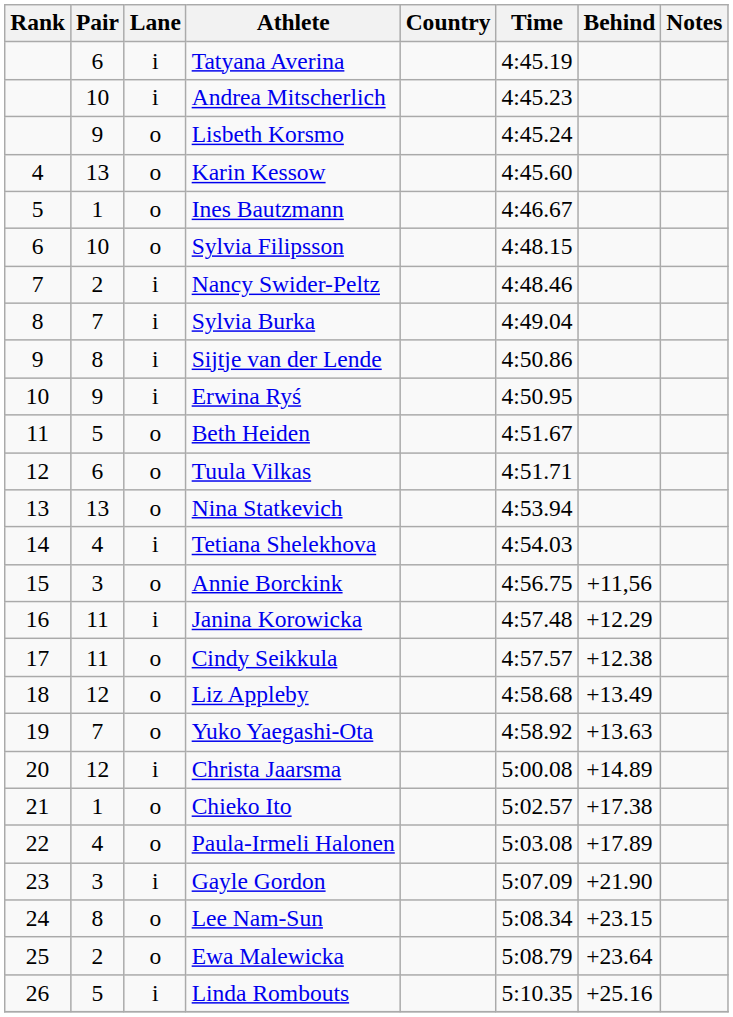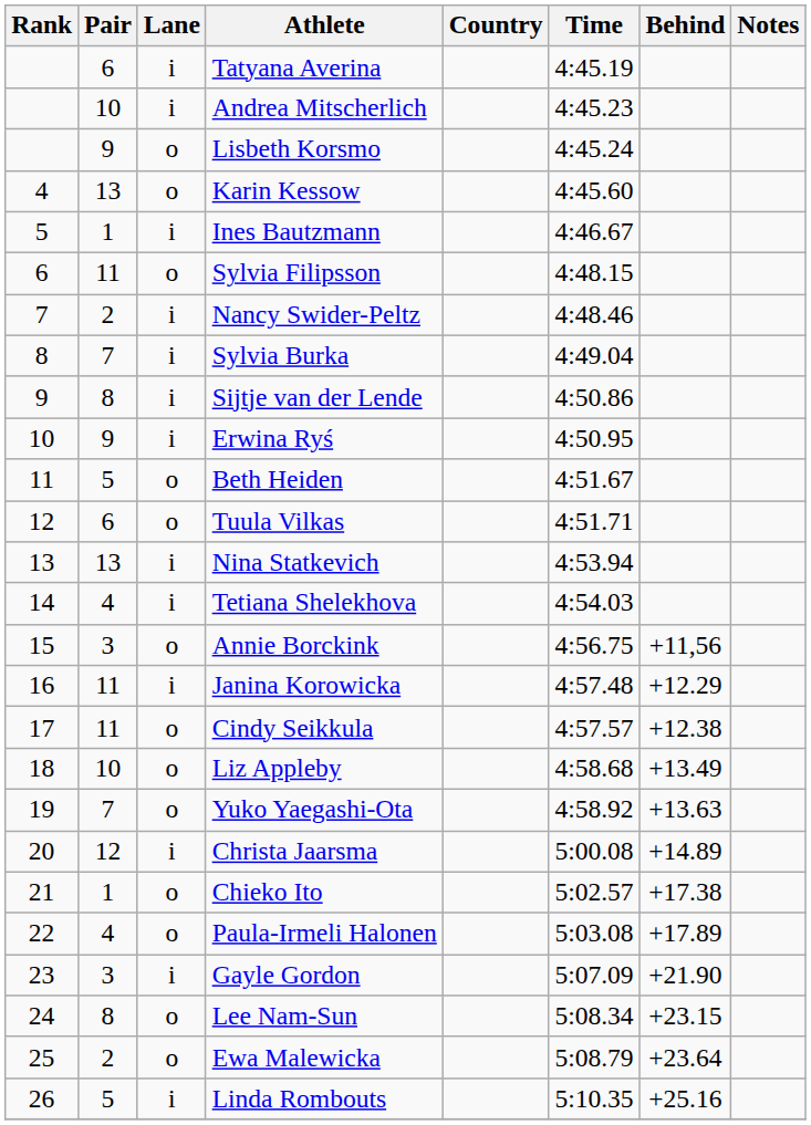Ines Bautzmann | Lane: o -> i
Sylvia Filipsson | Pair: 10 -> 11
Nina Statkevich | Lane: o -> i
Liz Appleby | Pair: 12 -> 10
